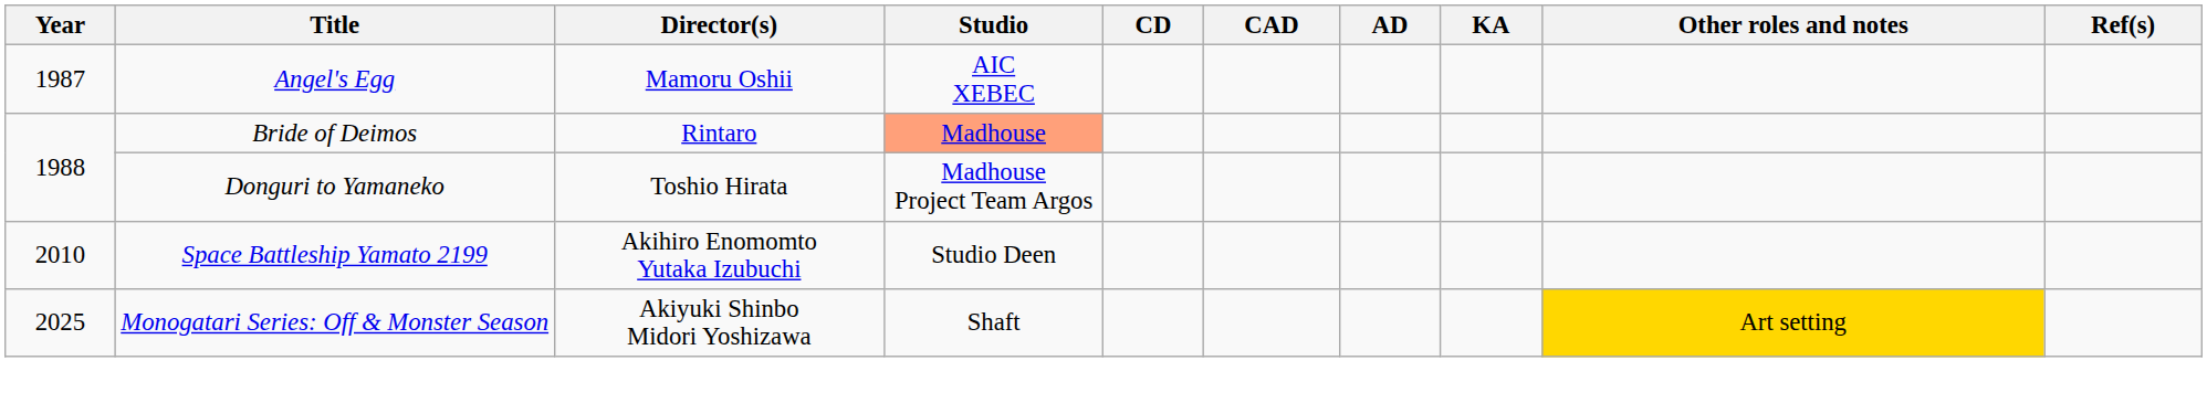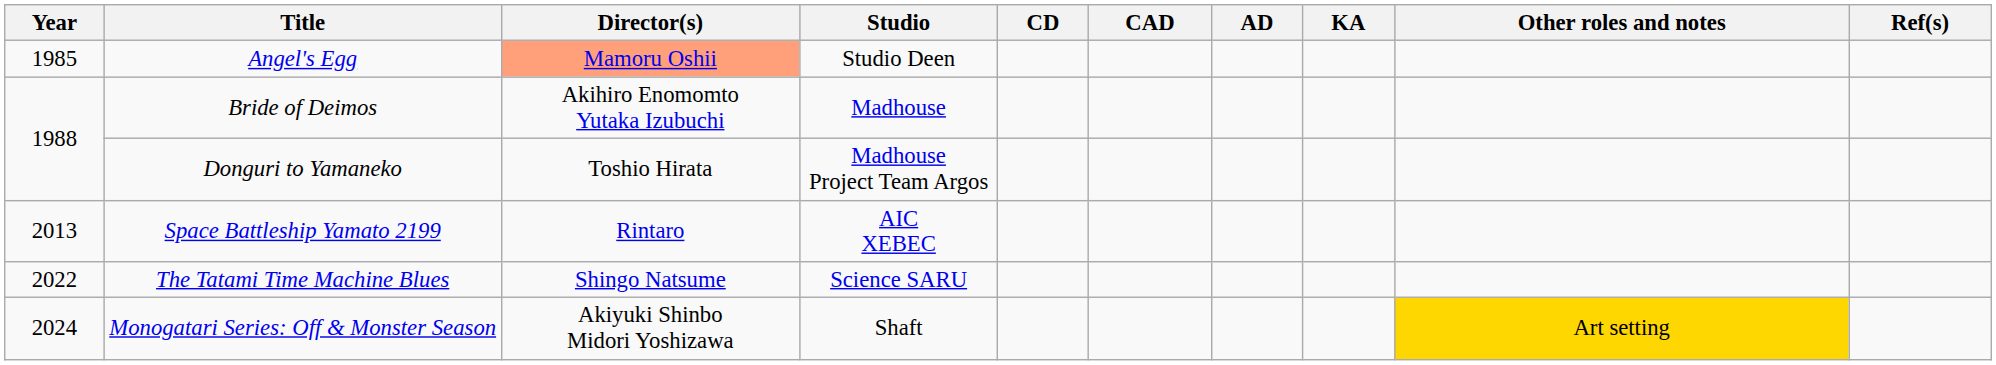Angel's Egg | Year: 1987 -> 1985
Angel's Egg | Director(s): no background -> lightsalmon background
Angel's Egg | Studio: AIC XEBEC -> Studio Deen
Bride of Deimos | Director(s): Rintaro -> Akihiro Enomomto Yutaka Izubuchi
Bride of Deimos | Studio: lightsalmon background -> no background
Space Battleship Yamato 2199 | Year: 2010 -> 2013
Space Battleship Yamato 2199 | Director(s): Akihiro Enomomto Yutaka Izubuchi -> Rintaro
Space Battleship Yamato 2199 | Studio: Studio Deen -> AIC XEBEC
+ row: 2022 | The Tatami Time Machine Blues | Shingo Natsume | Science SARU
Monogatari Series: Off & Monster Season | Year: 2025 -> 2024
